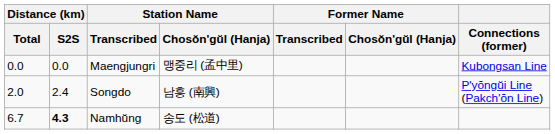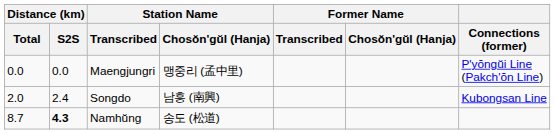Maengjungri | Connections (former): Kubongsan Line -> P'yŏngŭi Line (Pakch'ŏn Line)
Songdo | Connections (former): P'yŏngŭi Line (Pakch'ŏn Line) -> Kubongsan Line
Namhŭng | Distance (km) / Total: 6.7 -> 8.7
